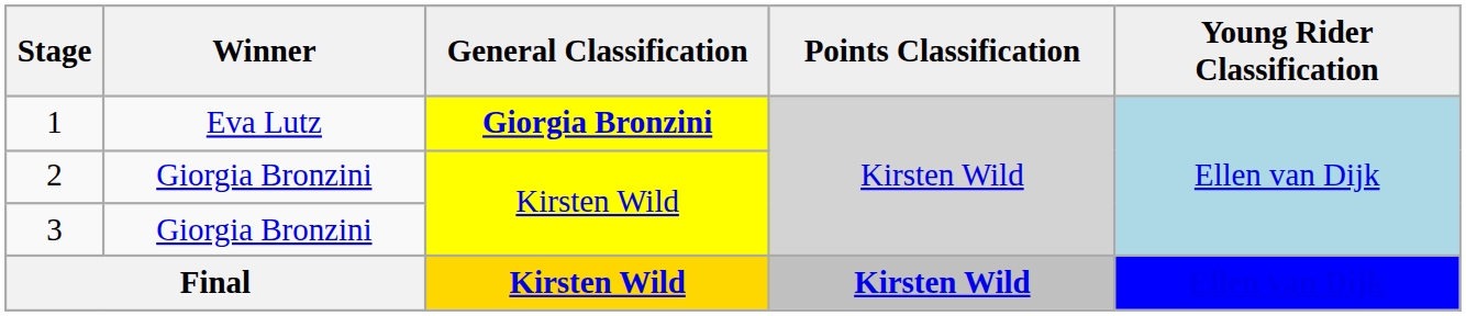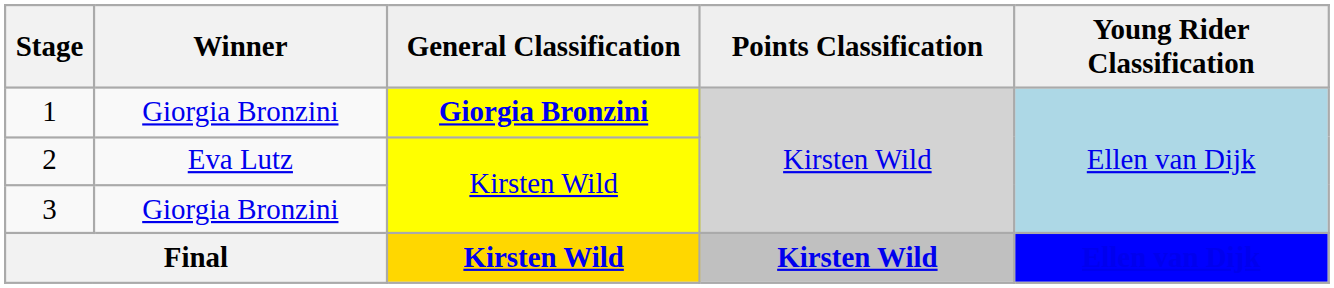1 | Winner: Eva Lutz -> Giorgia Bronzini
2 | Winner: Giorgia Bronzini -> Eva Lutz
